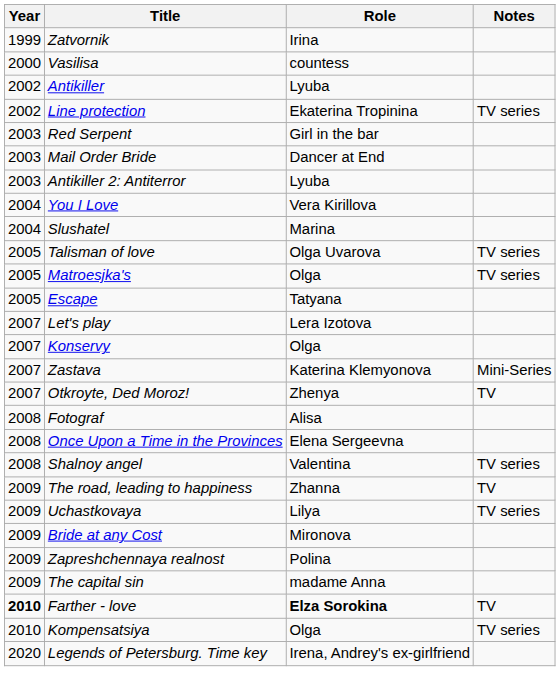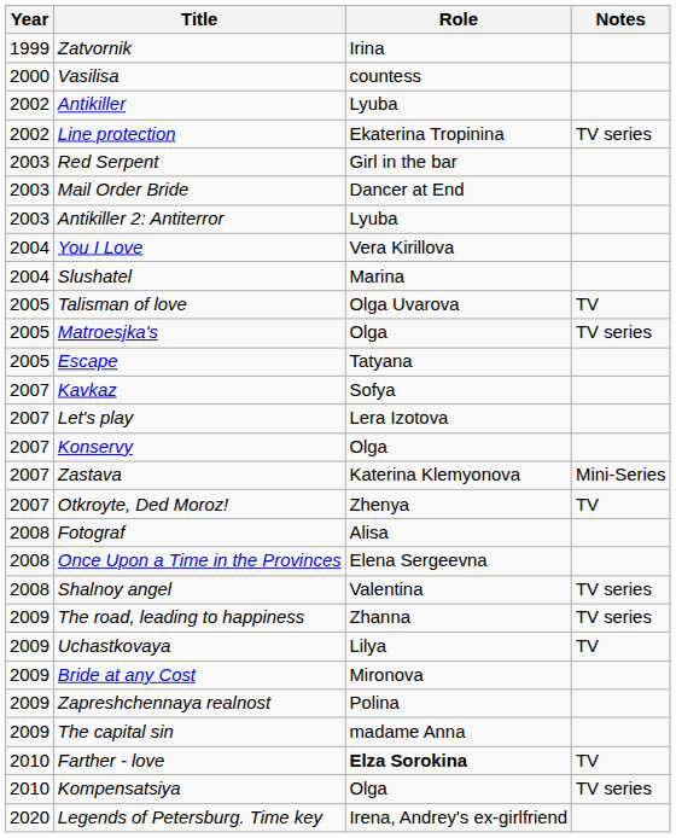Talisman of love | Notes: TV series -> TV
+ row: 2007 | Kavkaz | Sofya
The road, leading to happiness | Notes: TV -> TV series
Uchastkovaya | Notes: TV series -> TV
Farther - love | Year: bold -> normal
